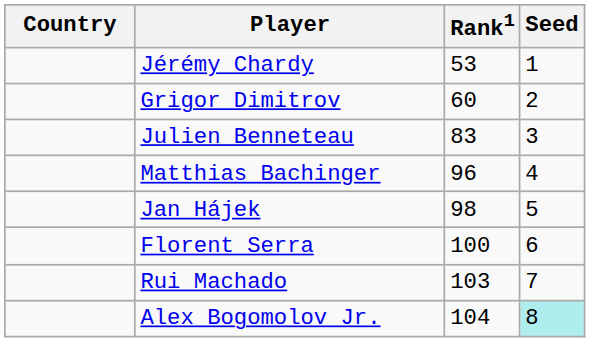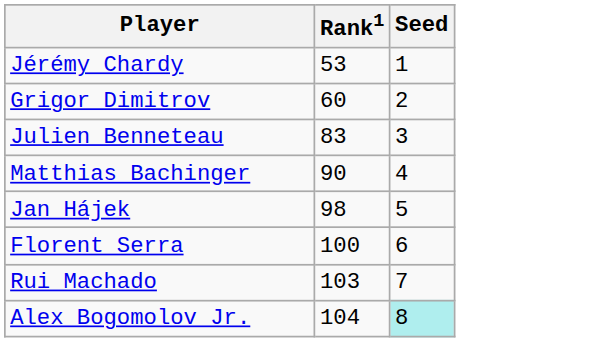- column: Country
Matthias Bachinger | Rank1: 96 -> 90
